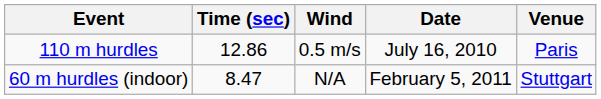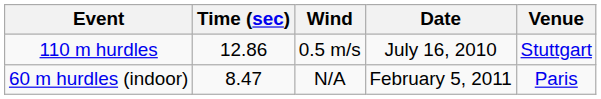110 m hurdles | Venue: Paris -> Stuttgart
60 m hurdles (indoor) | Venue: Stuttgart -> Paris
